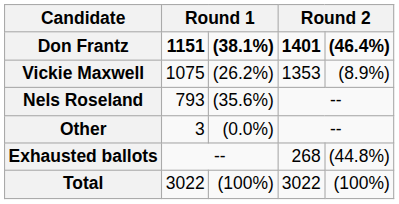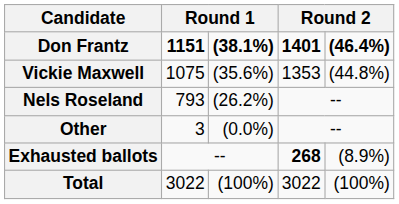Vickie Maxwell | column 3: (26.2%) -> (35.6%)
Vickie Maxwell | column 5: (8.9%) -> (44.8%)
Nels Roseland | column 3: (35.6%) -> (26.2%)
Exhausted ballots | column 4: normal -> bold
Exhausted ballots | column 5: (44.8%) -> (8.9%)
